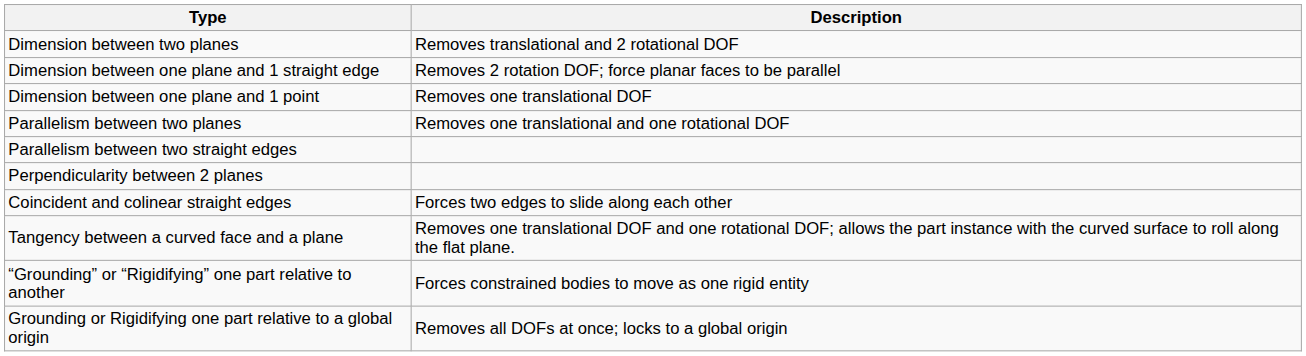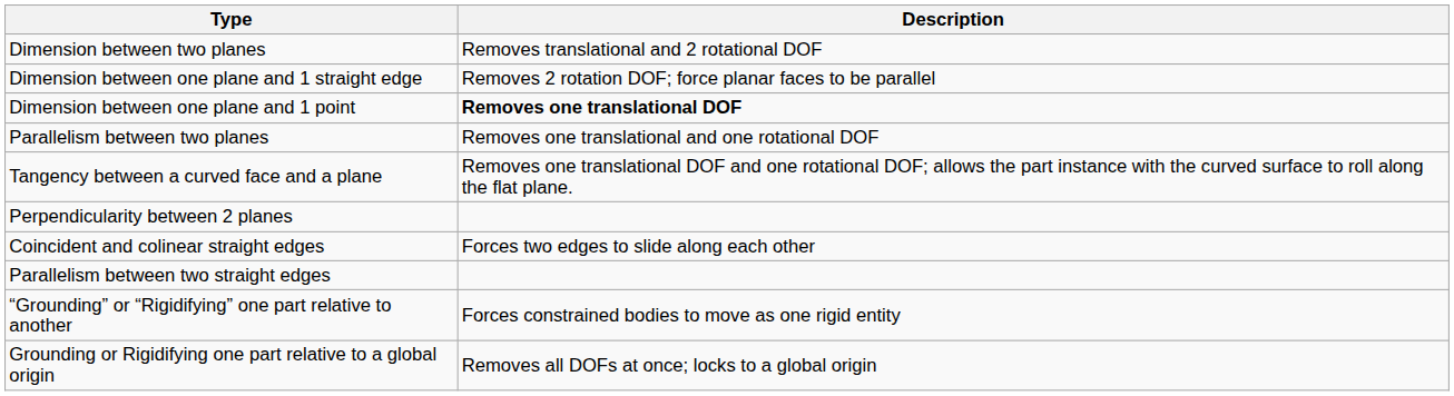Dimension between one plane and 1 point | Description: normal -> bold
rows swapped: Parallelism between two straight edges <-> Tangency between a curved face and a plane
